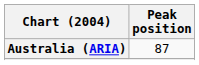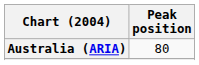Australia (ARIA) | Peak position: 87 -> 80
